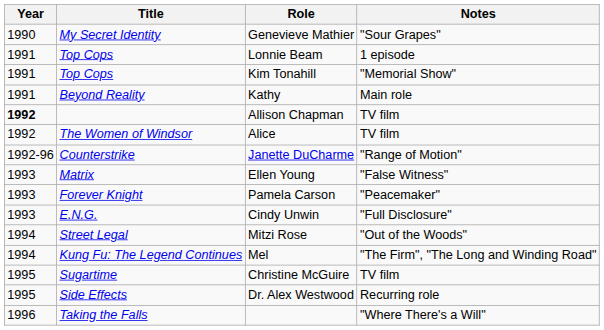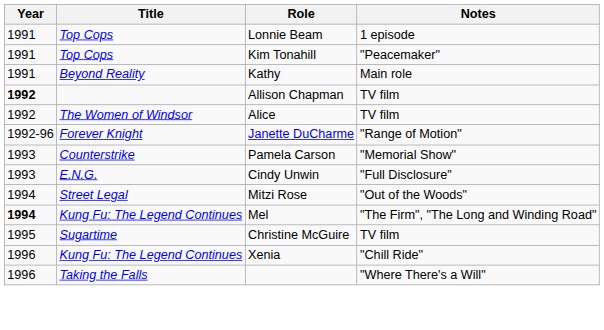- row: 1990 | My Secret Identity | Genevieve Mathier | "Sour Grapes"
Kim Tonahill | Notes: "Memorial Show" -> "Peacemaker"
Janette DuCharme | Title: Counterstrike -> Forever Knight
- row: 1993 | Matrix | Ellen Young | "False Witness"
Pamela Carson | Title: Forever Knight -> Counterstrike
Pamela Carson | Notes: "Peacemaker" -> "Memorial Show"
Mel | Year: normal -> bold
- row: 1995 | Side Effects | Dr. Alex Westwood | Recurring role
+ row: 1996 | Kung Fu: The Legend Continues | Xenia | "Chill Ride"
